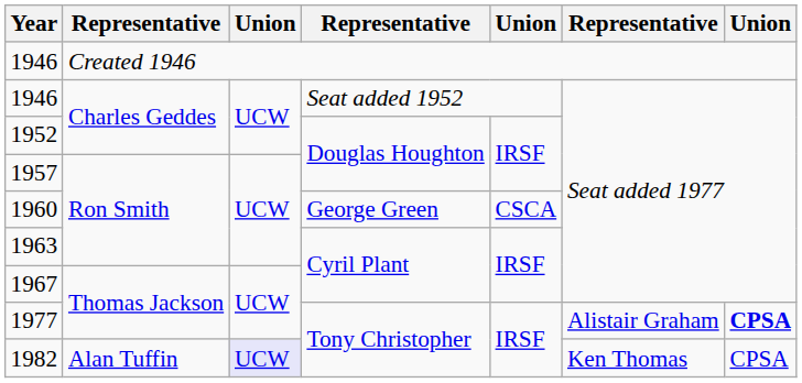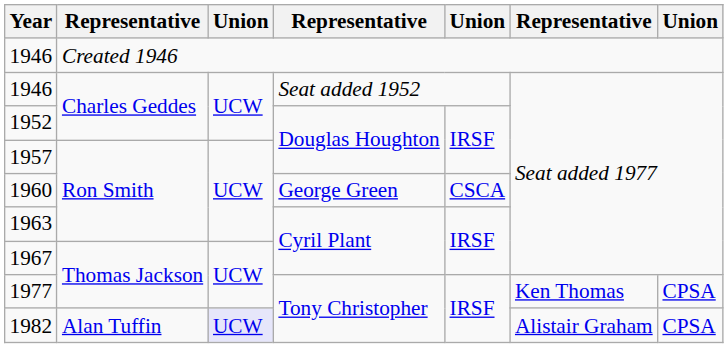1977 | column 6: Alistair Graham -> Ken Thomas
1977 | column 7: bold -> normal
1982 | column 6: Ken Thomas -> Alistair Graham
